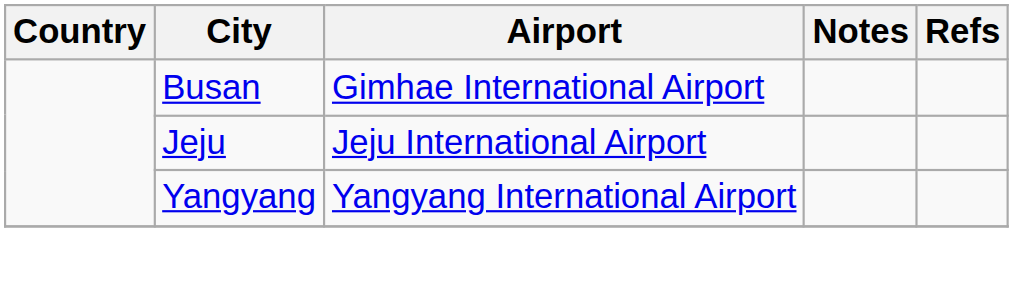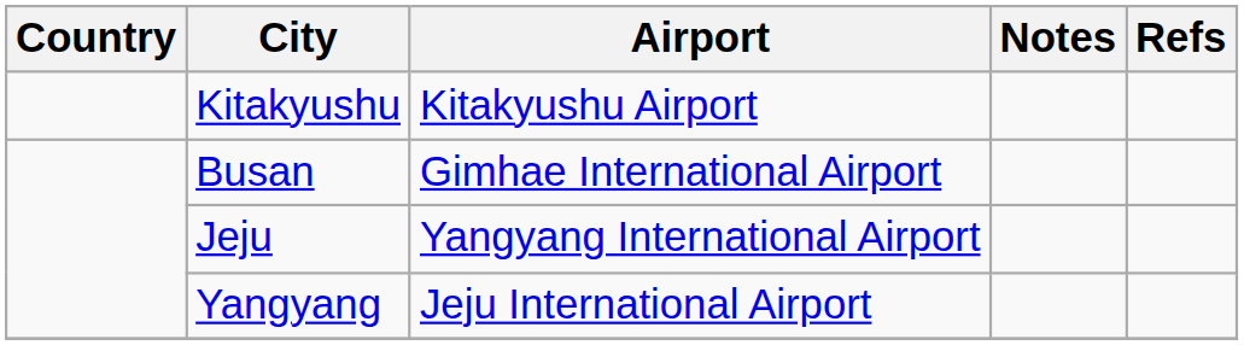+ row: Kitakyushu | Kitakyushu Airport
Jeju | Airport: Jeju International Airport -> Yangyang International Airport
Yangyang | Airport: Yangyang International Airport -> Jeju International Airport
